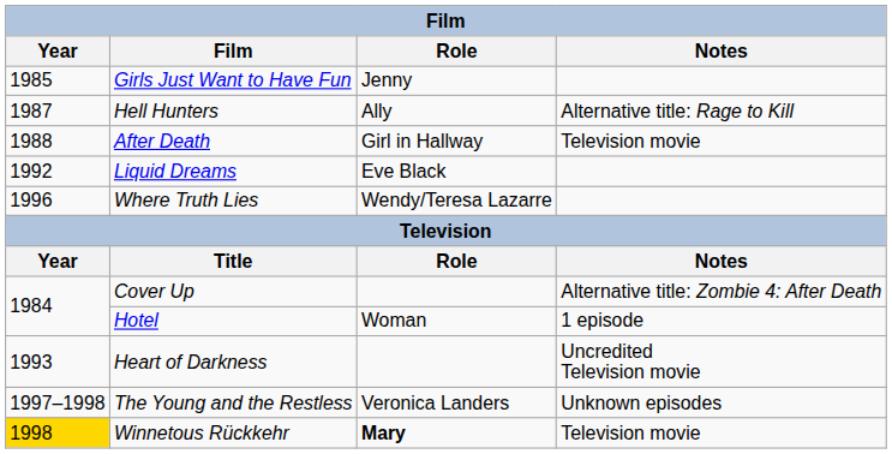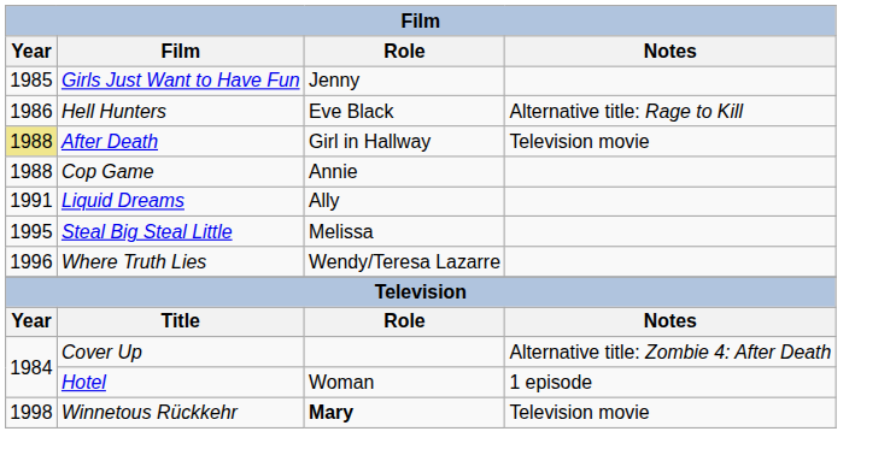Hell Hunters | Year: 1987 -> 1986
Hell Hunters | Role: Ally -> Eve Black
After Death | Year: no background -> khaki background
+ row: 1988 | Cop Game | Annie
Liquid Dreams | Year: 1992 -> 1991
Liquid Dreams | Role: Eve Black -> Ally
+ row: 1995 | Steal Big Steal Little | Melissa
- row: 1993 | Heart of Darkness | Uncredited Television movie
- row: 1997–1998 | The Young and the Restless | Veronica Landers | Unknown episodes
Winnetous Rückkehr | Year: gold background -> no background
